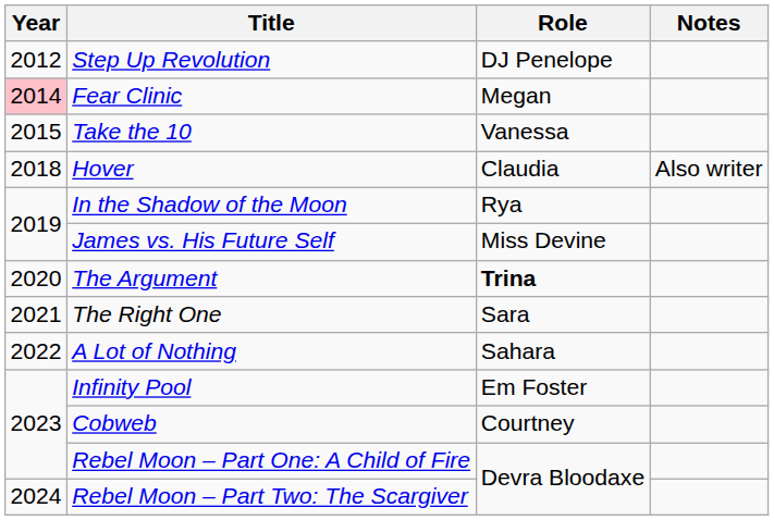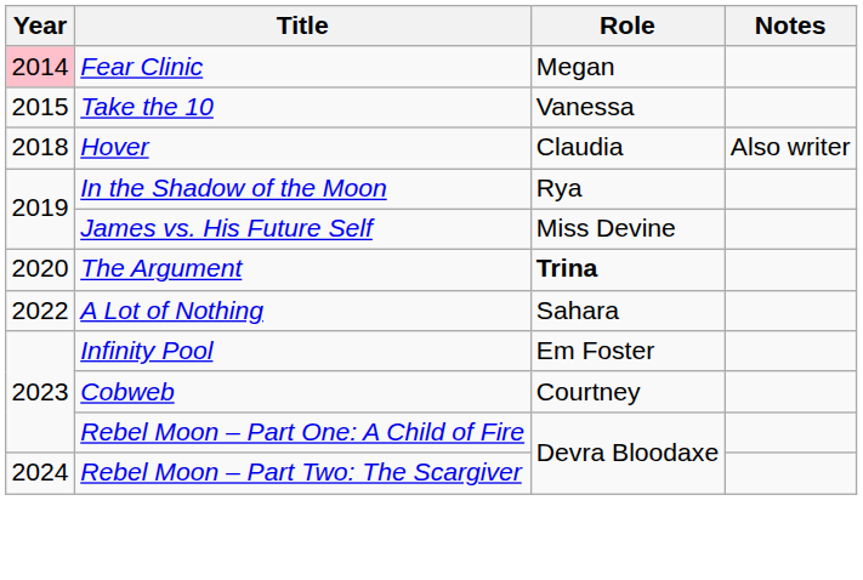- row: 2012 | Step Up Revolution | DJ Penelope
- row: 2021 | The Right One | Sara
